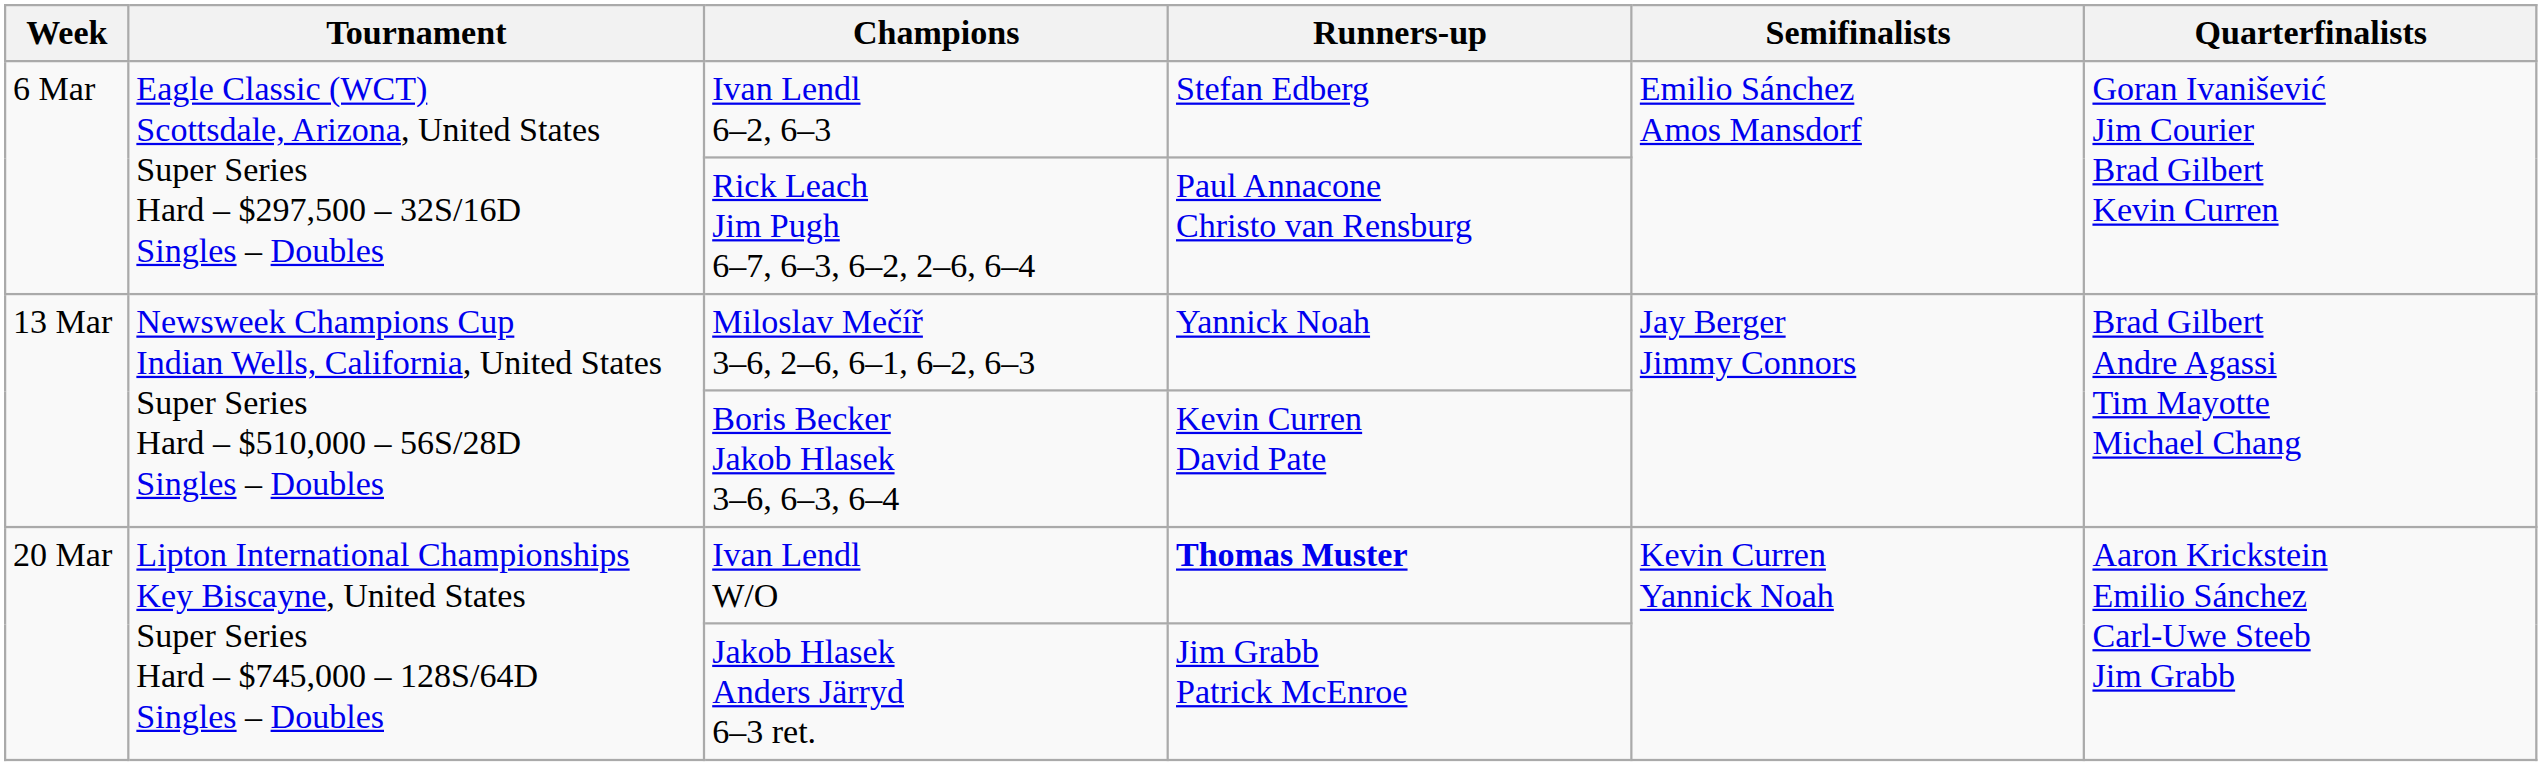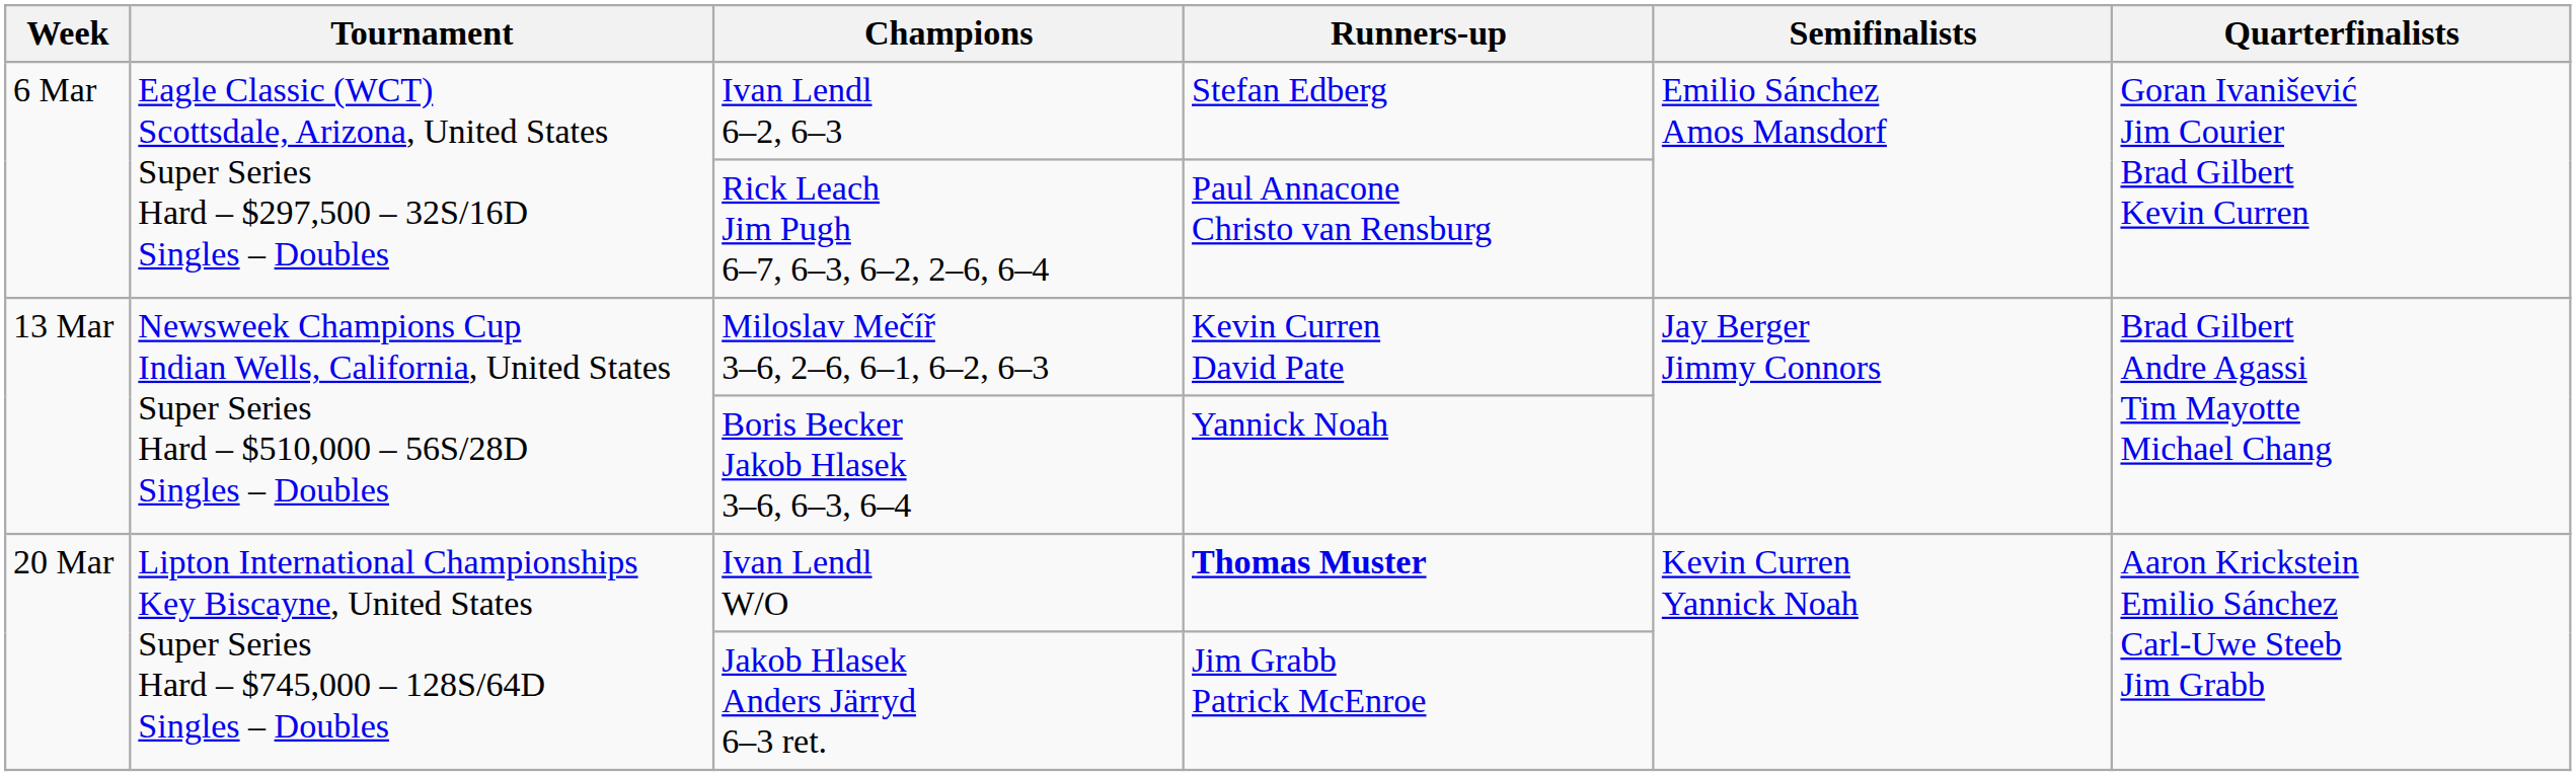Miloslav Mečíř 3–6, 2–6, 6–1, 6–2, 6–3 | Runners-up: Yannick Noah -> Kevin Curren David Pate
Boris Becker Jakob Hlasek 3–6, 6–3, 6–4 | Runners-up: Kevin Curren David Pate -> Yannick Noah
